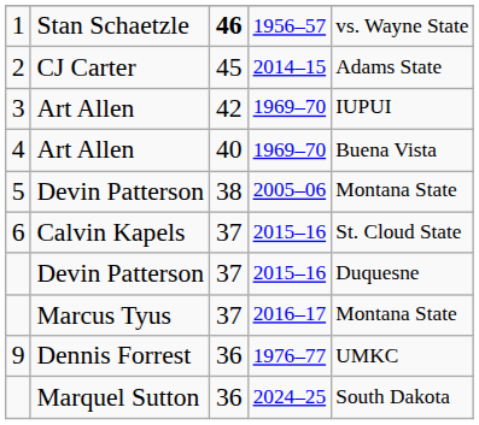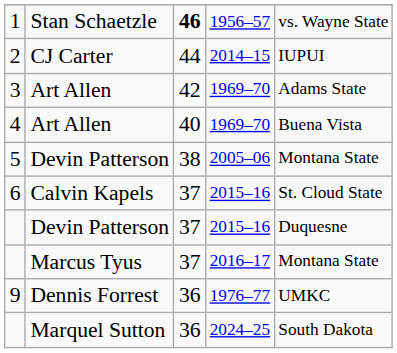2 | column 3: 45 -> 44
2 | column 5: Adams State -> IUPUI
3 | column 5: IUPUI -> Adams State
